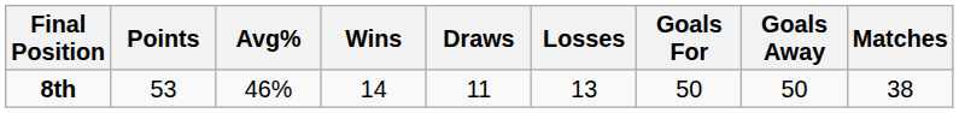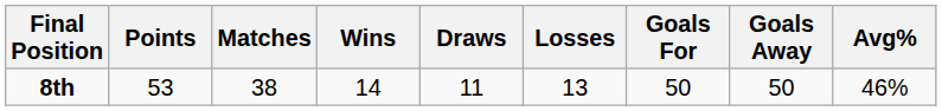columns swapped: Matches <-> Avg%
